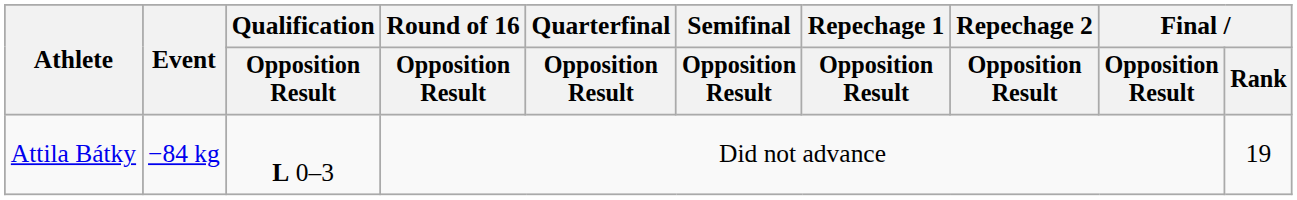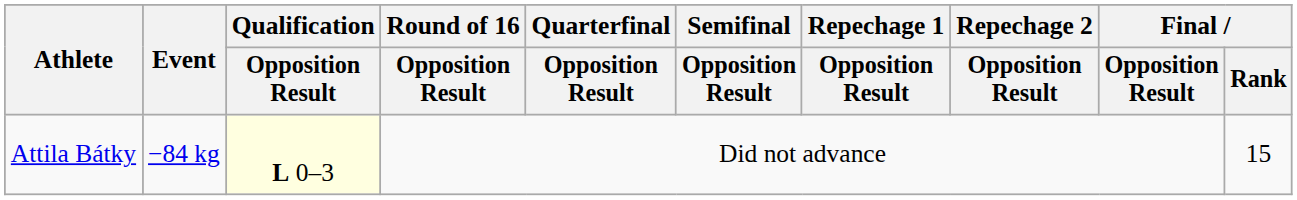Attila Bátky | Qualification / Opposition Result: no background -> lightyellow background
Attila Bátky | Final / Rank: 19 -> 15
